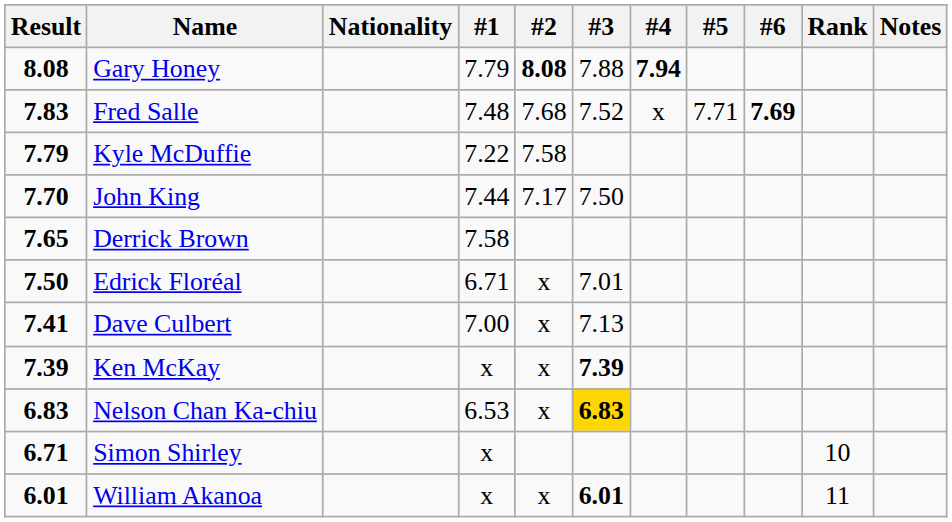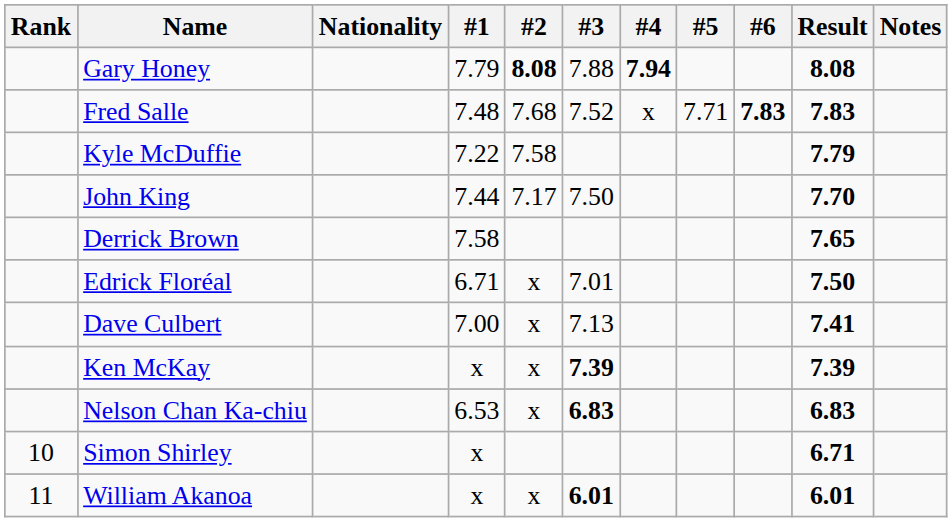columns swapped: Rank <-> Result
Fred Salle | #6: 7.69 -> 7.83
Nelson Chan Ka-chiu | #3: gold background -> no background
